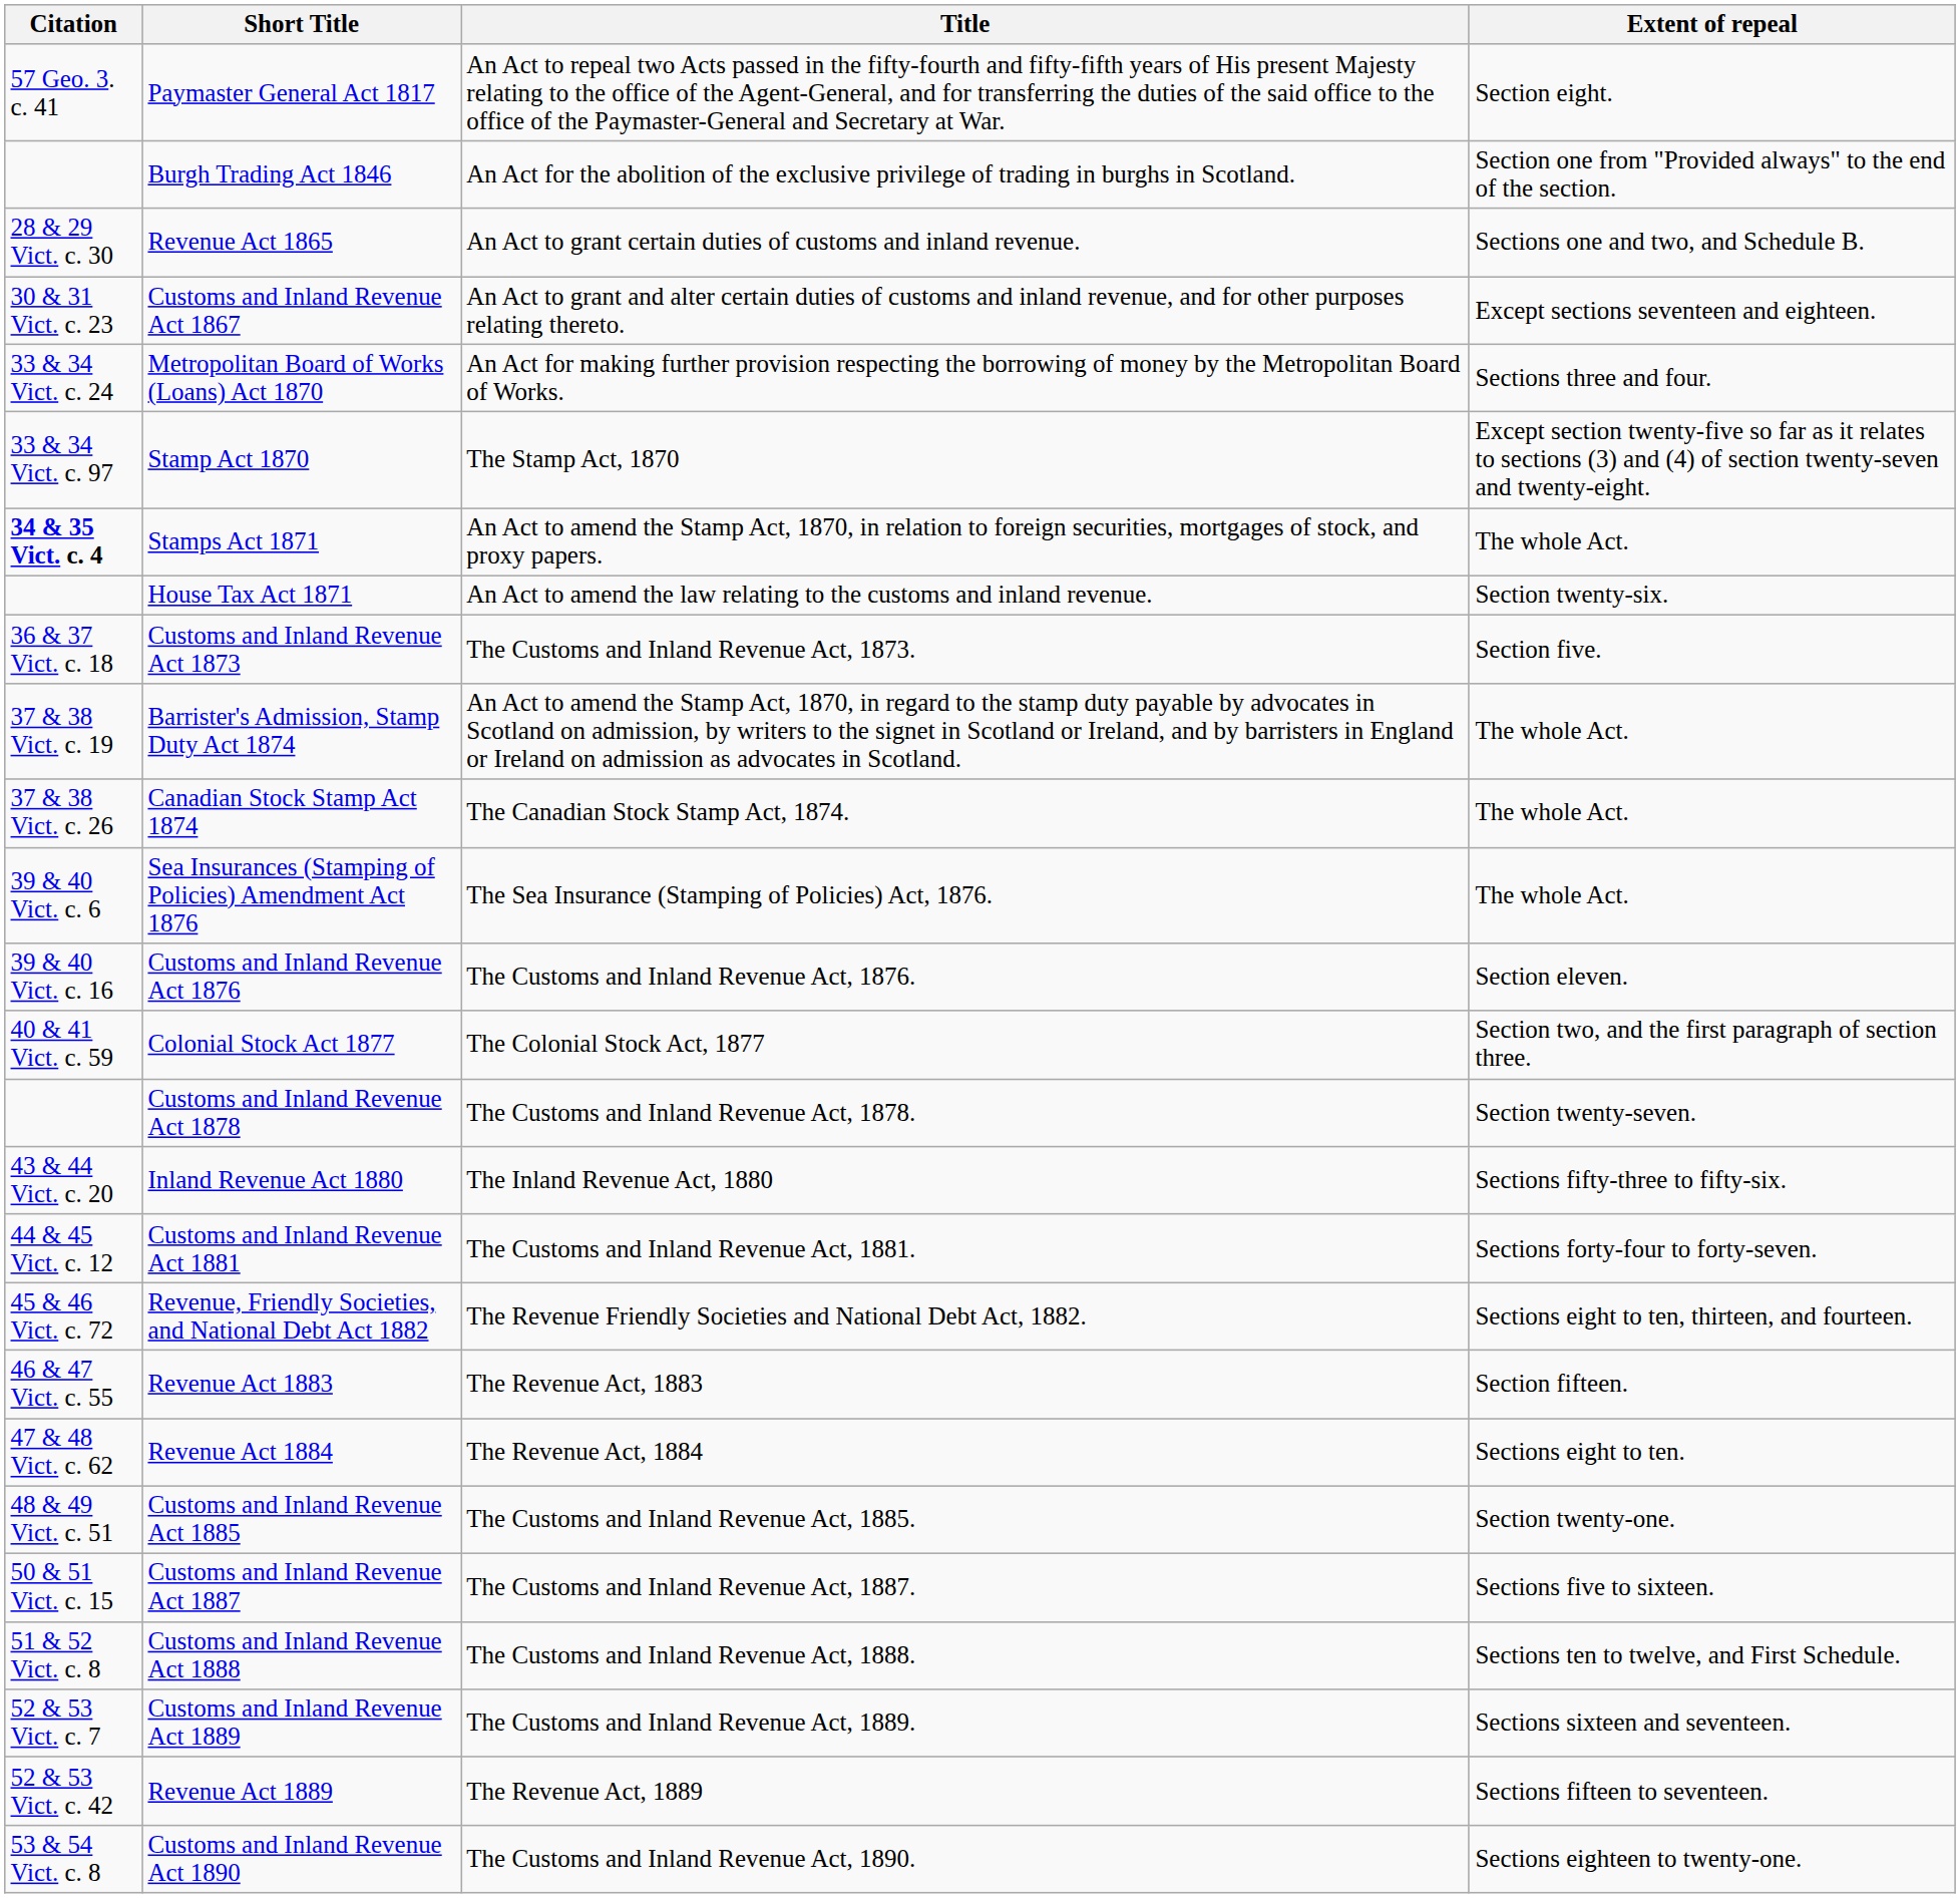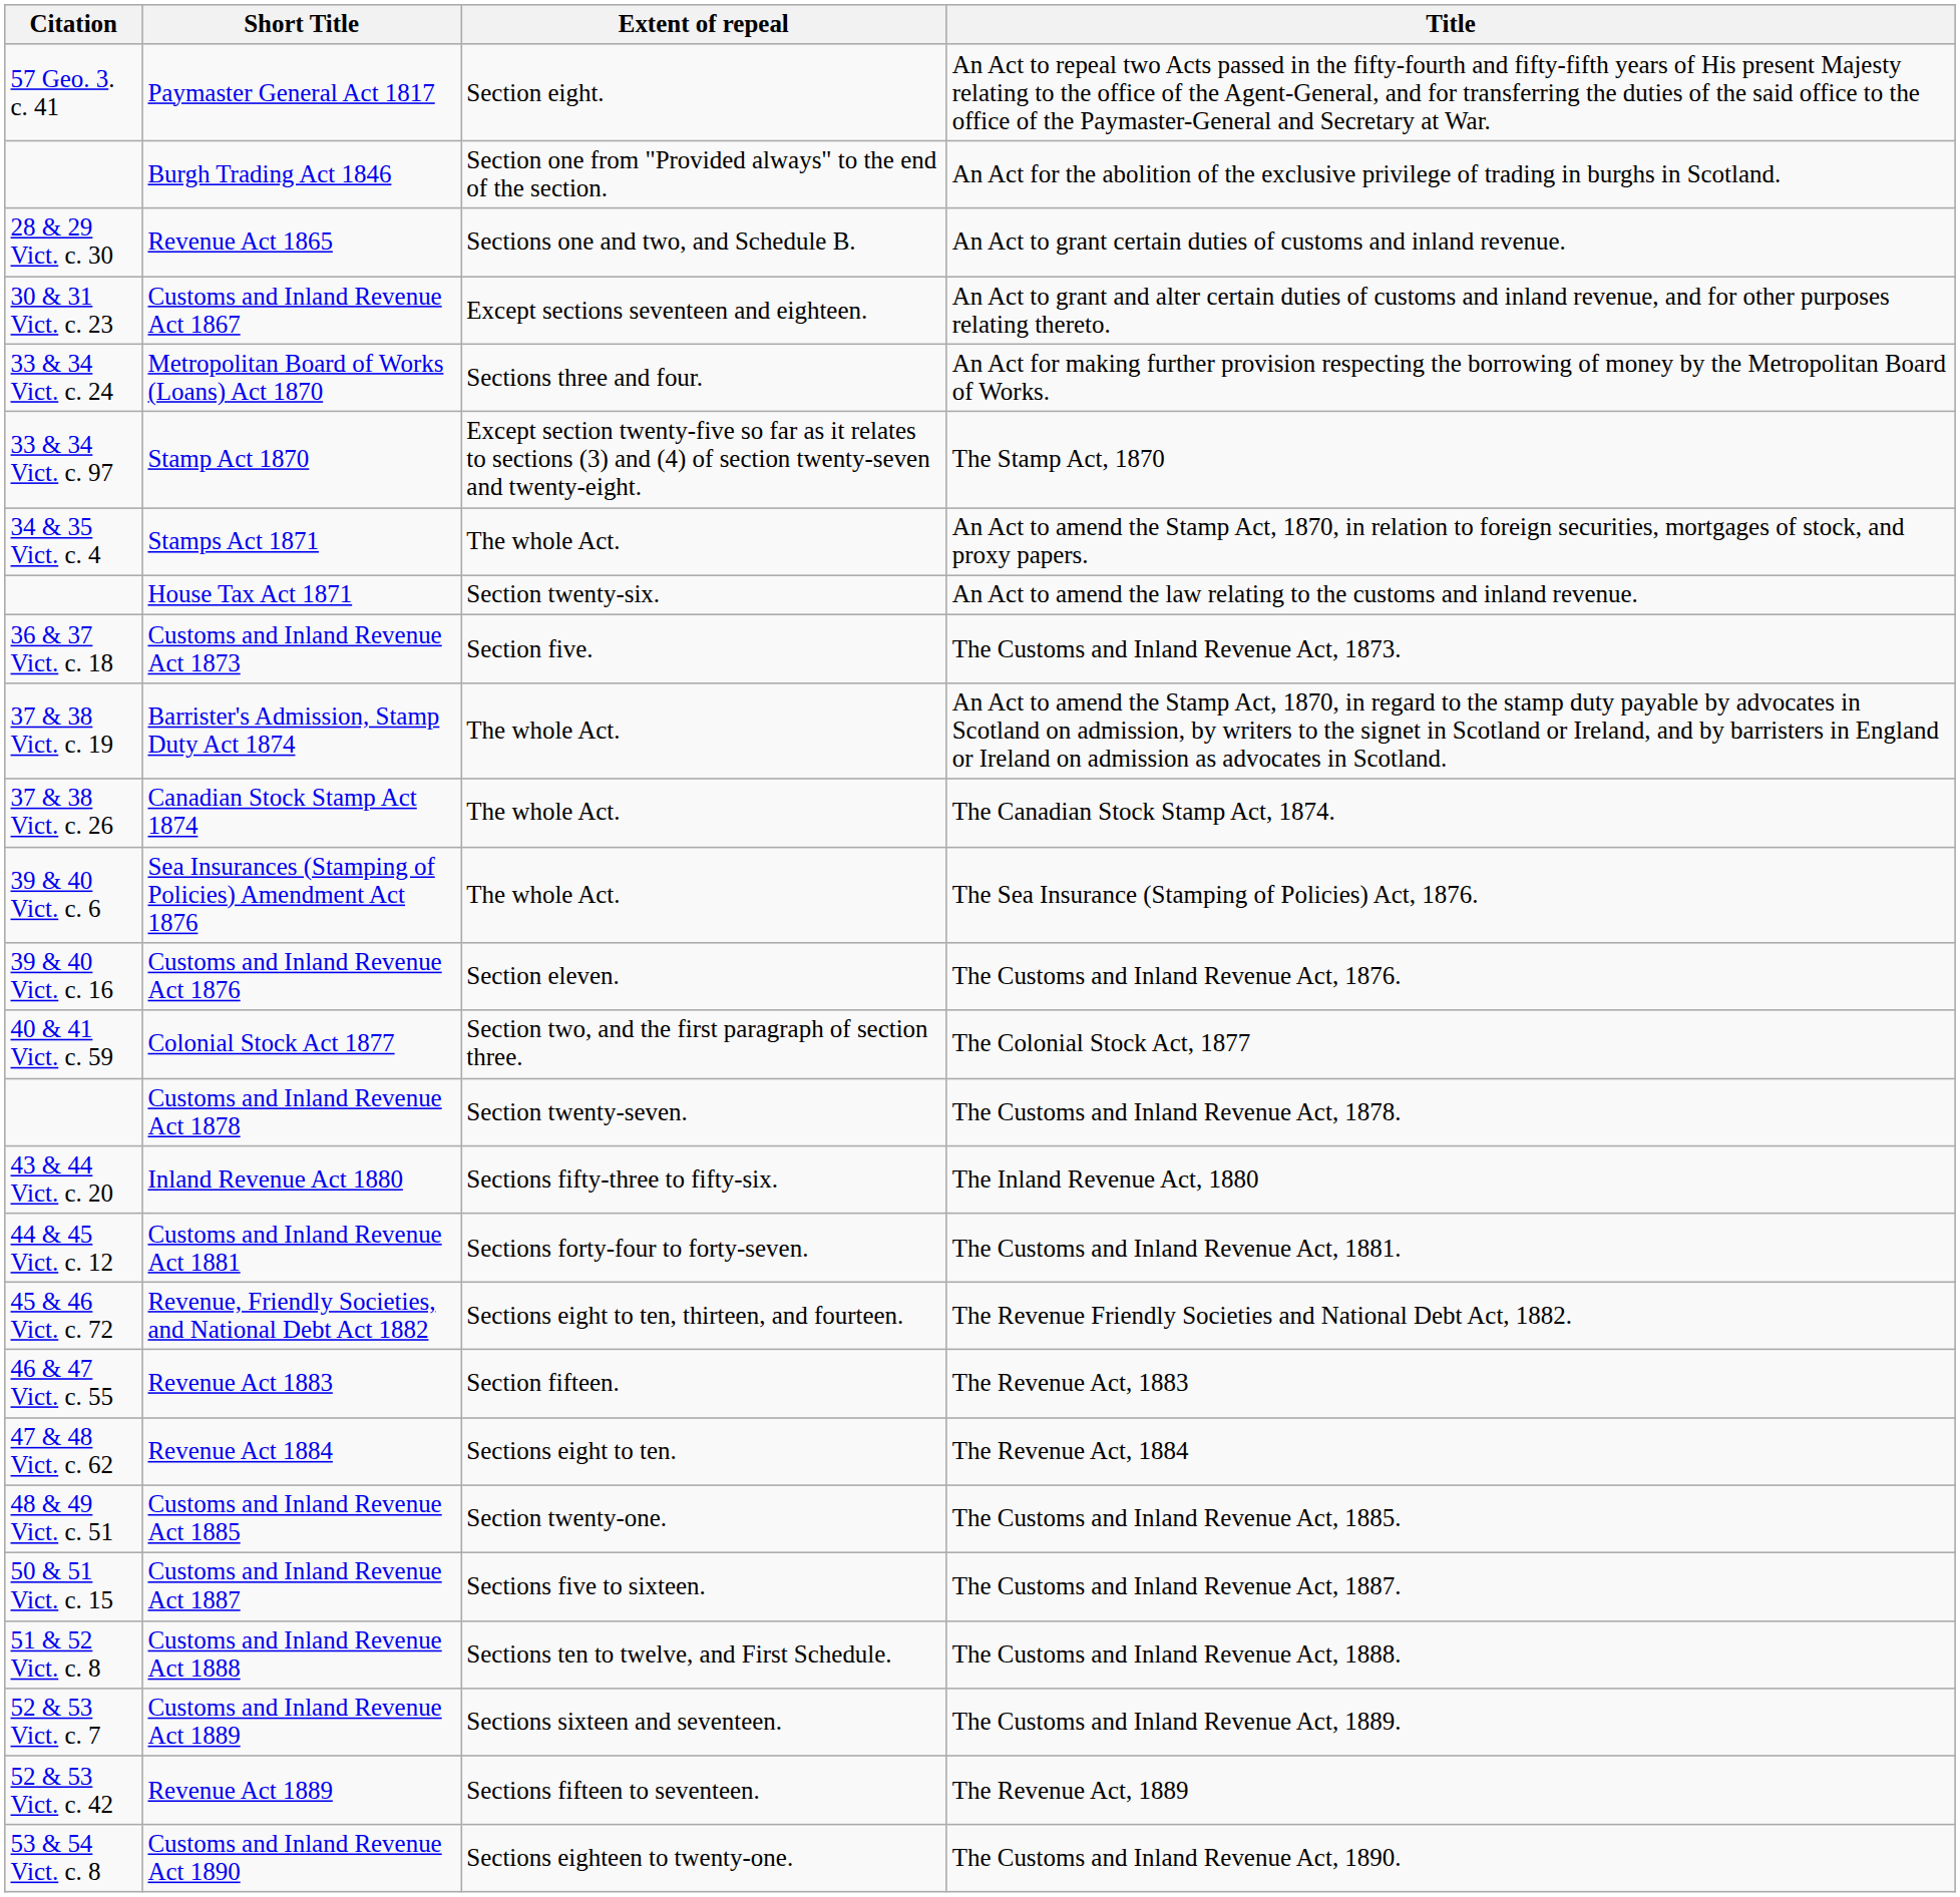columns swapped: Title <-> Extent of repeal
Stamps Act 1871 | Citation: bold -> normal
